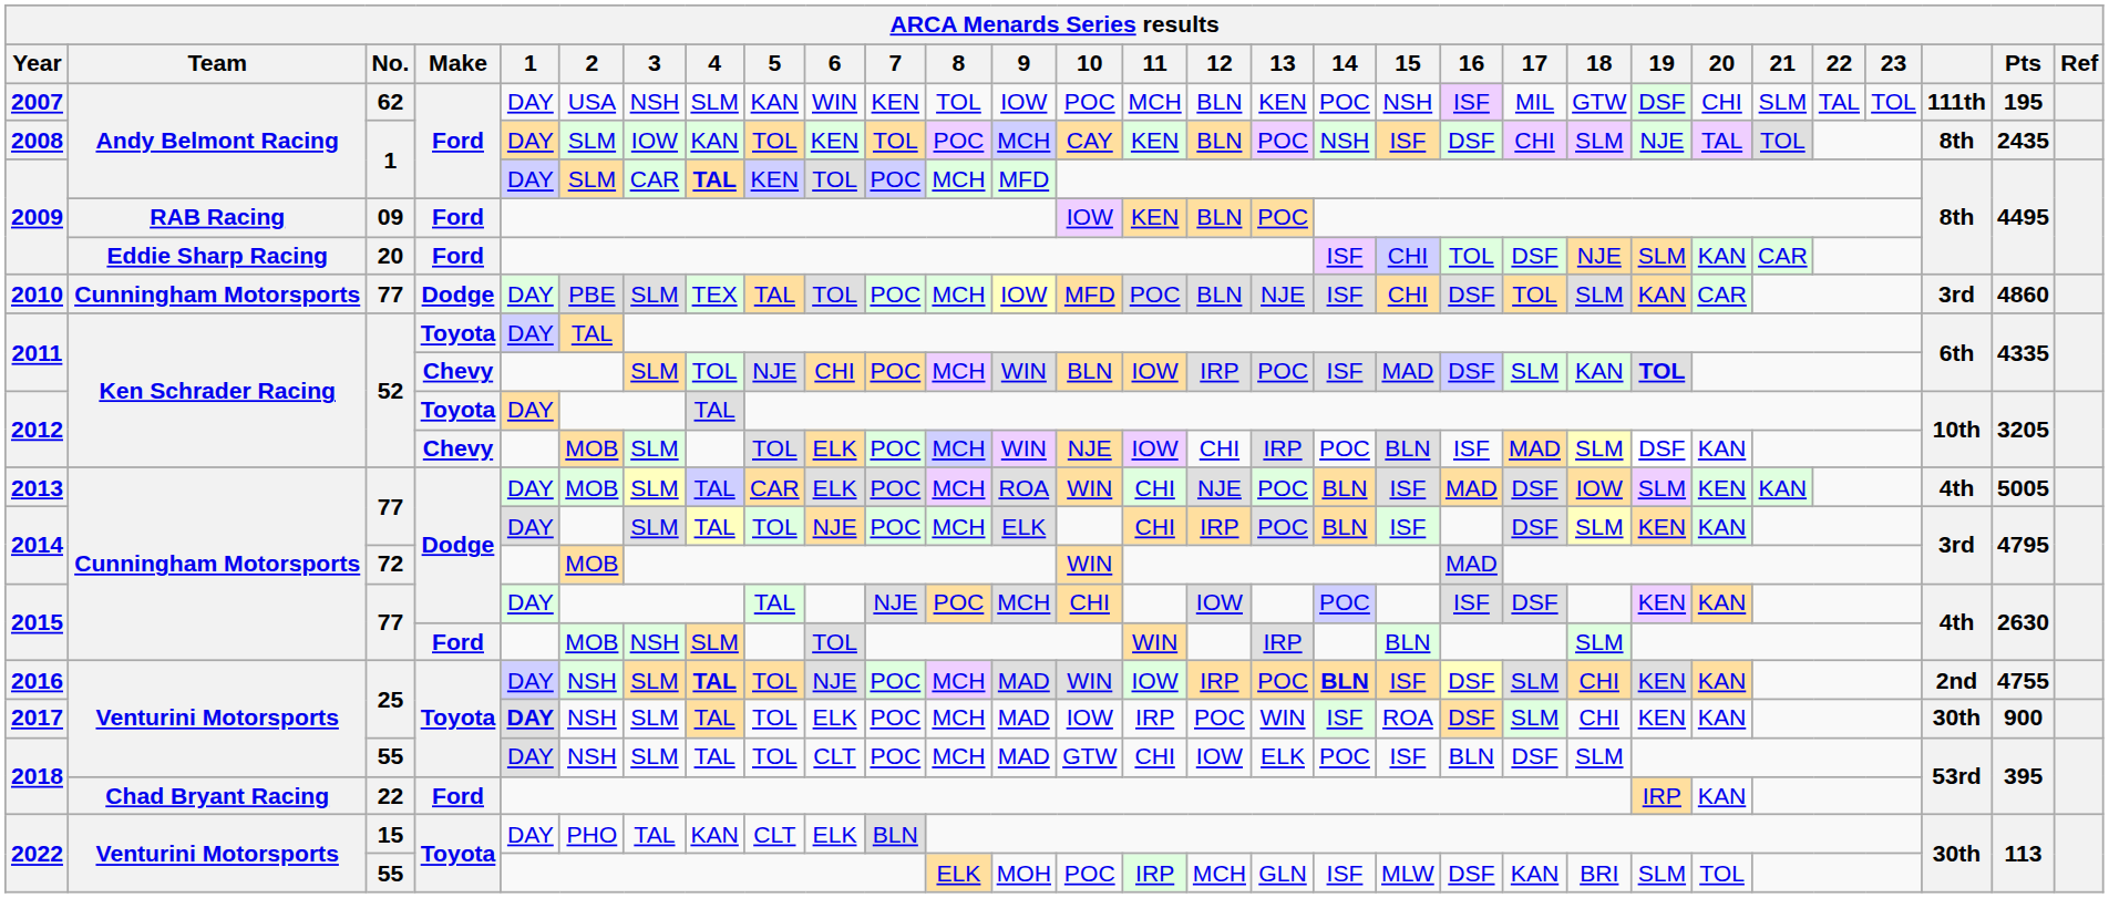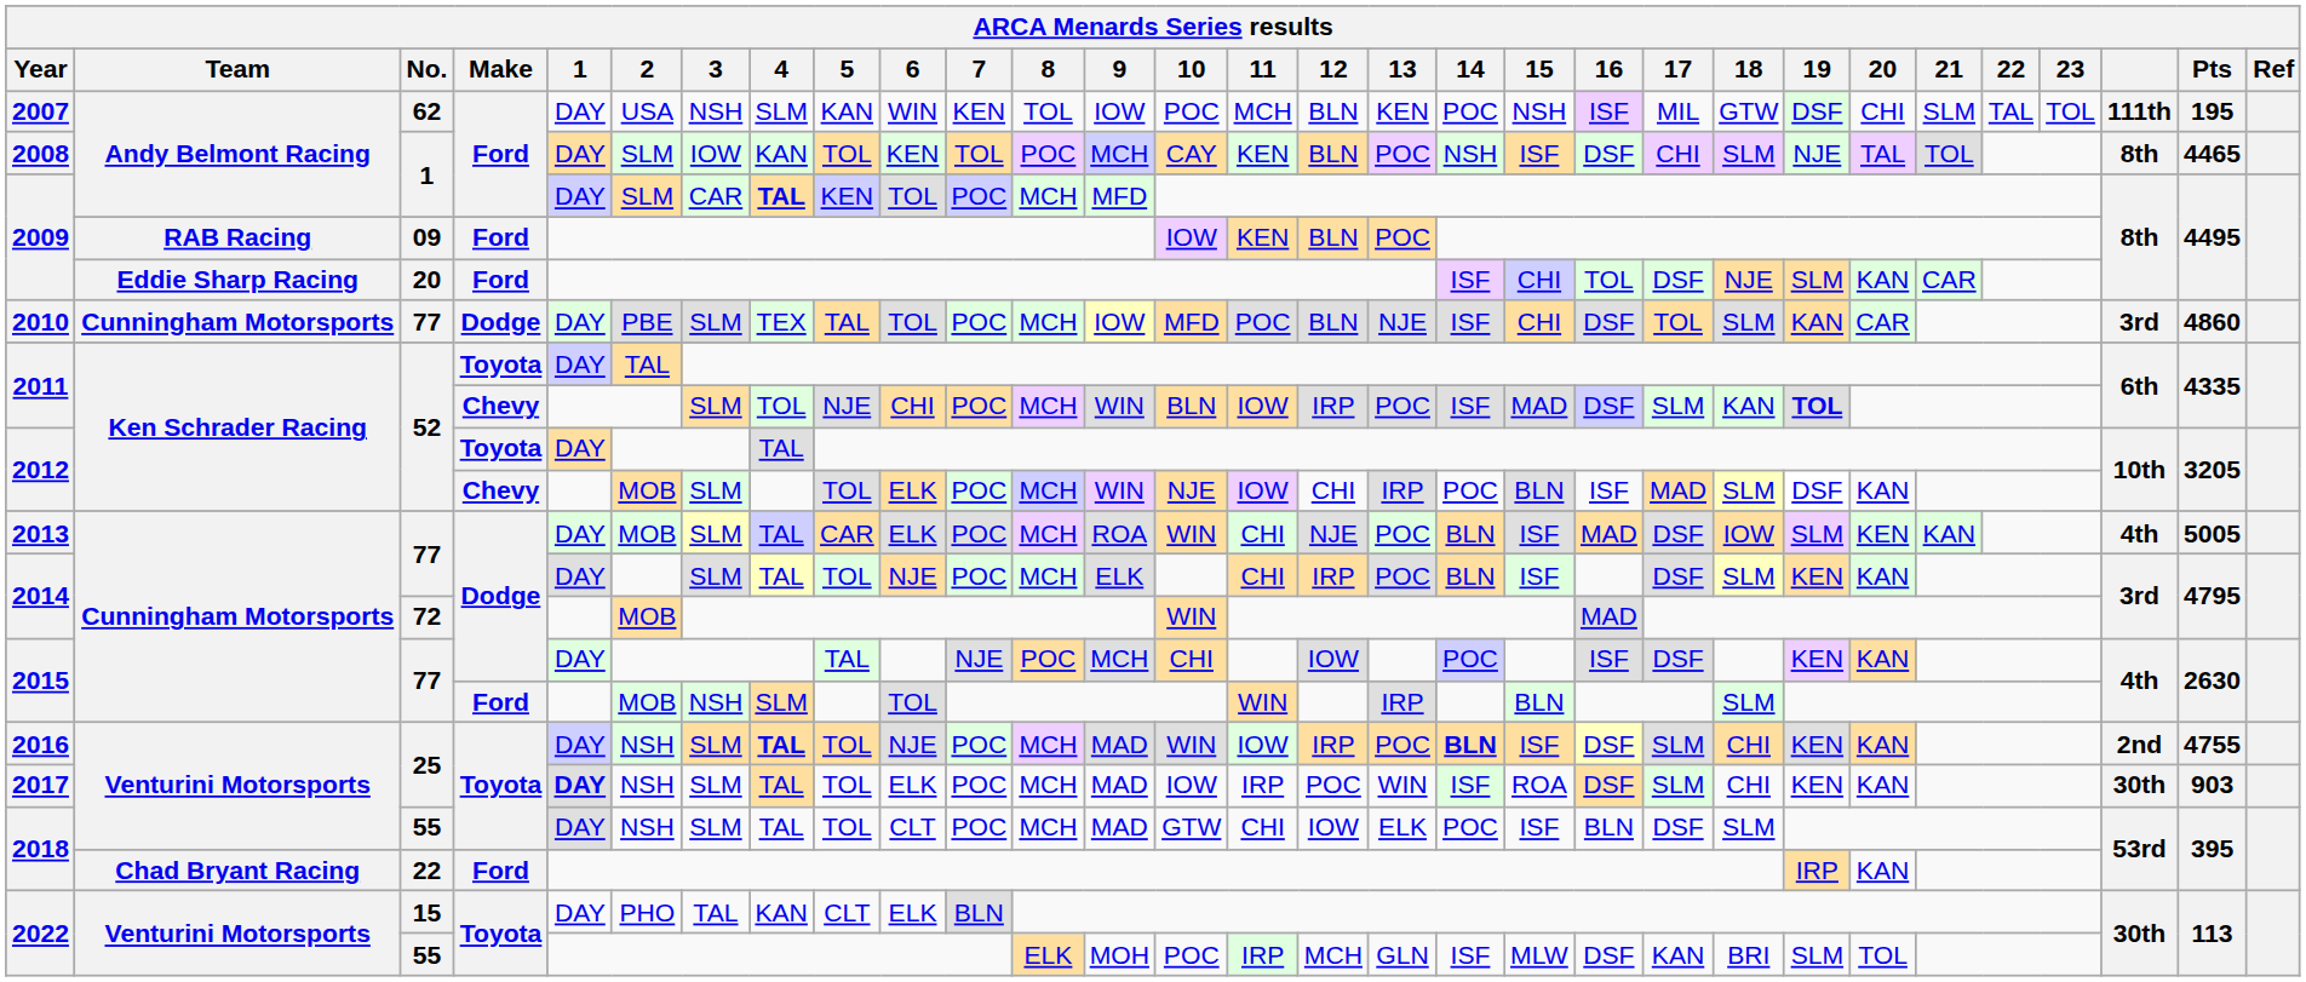2008 | Pts: 2435 -> 4465
2017 | Pts: 900 -> 903
